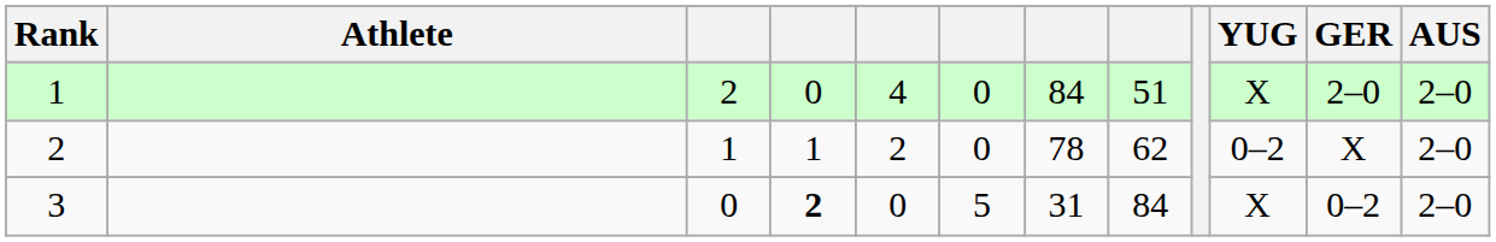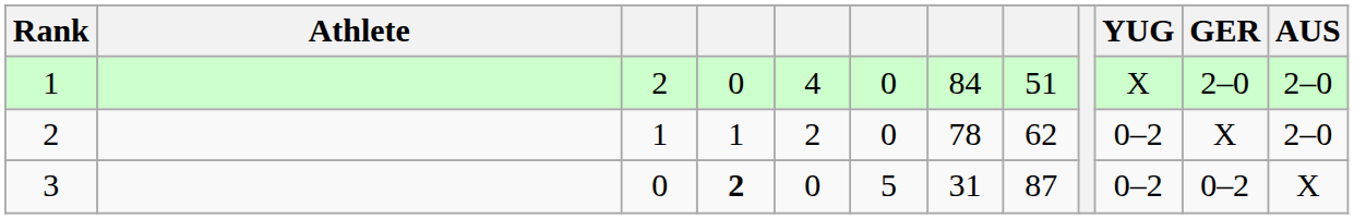3 | column 8: 84 -> 87
3 | YUG: X -> 0–2
3 | AUS: 2–0 -> X
